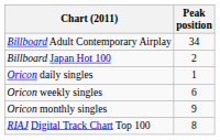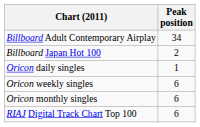Oricon monthly singles | Peak position: 9 -> 6
RIAJ Digital Track Chart Top 100 | Peak position: 8 -> 6
